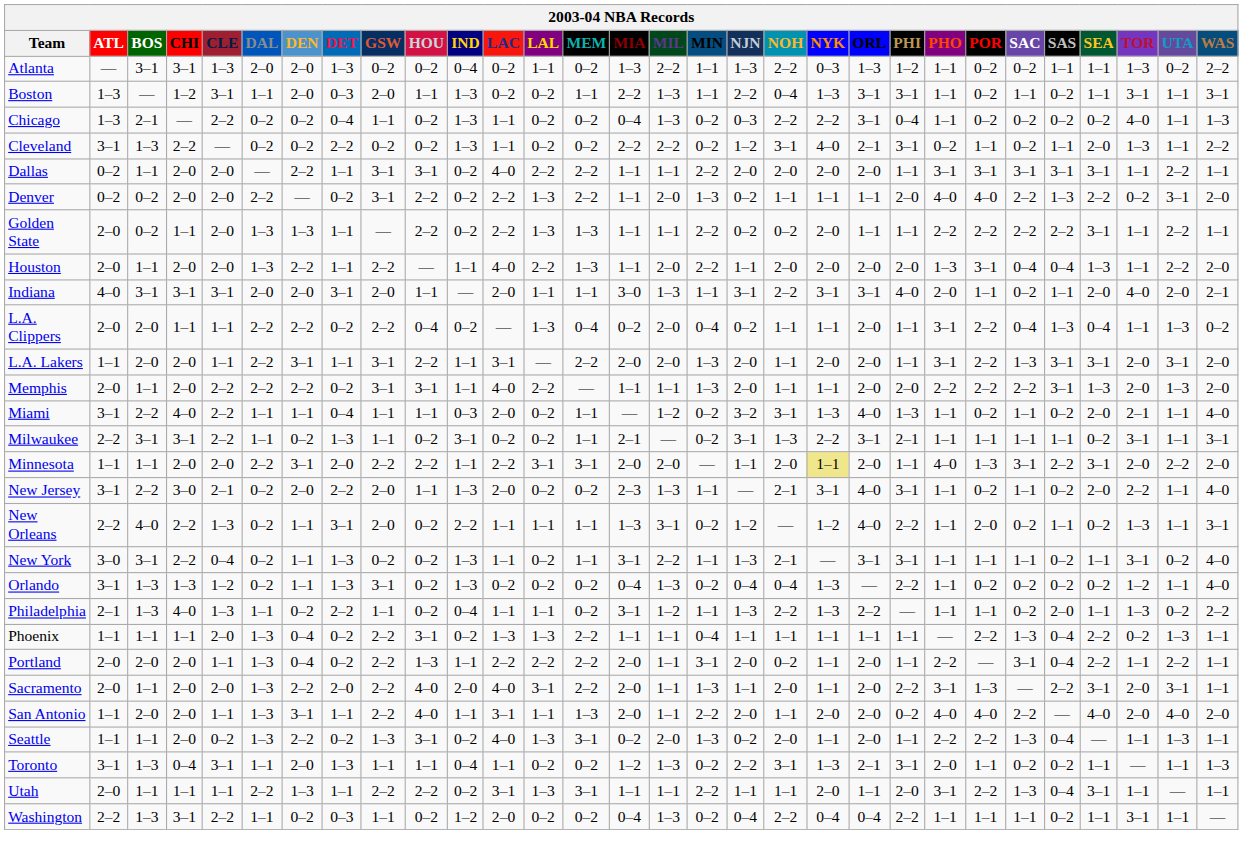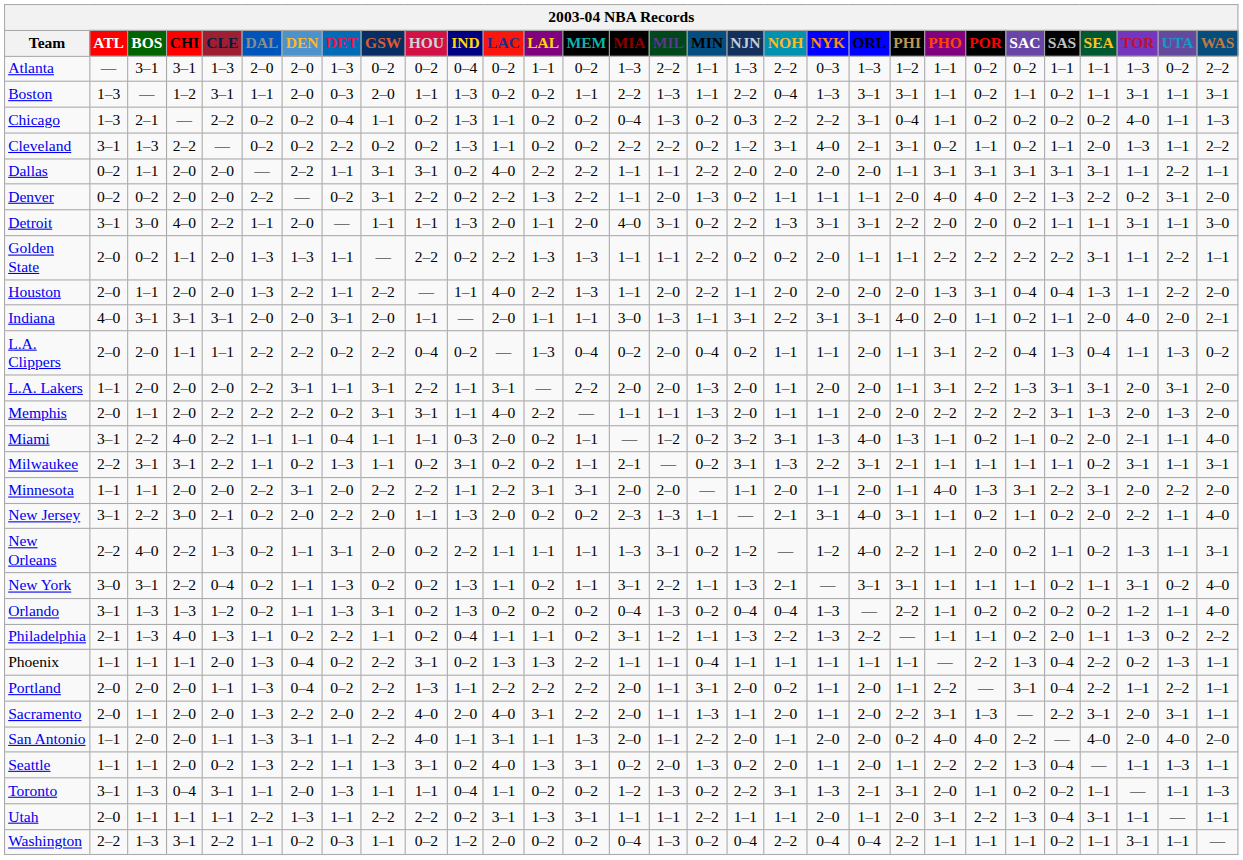+ row: Detroit | 3–1 | 3–0 | 4–0 | 2–2 | 1–1 | 2–0 | — | 1–1 | 1–1 | 1–3 | 2–0 | 1–1 | 2–0 | 4–0 | 3–1 | 0–2 | 2–2 | 1–3 | 3–1 | 3–1 | 2–2 | 2–0 | 2–0 | 0–2 | 1–1 | 1–1 | 3–1 | 1–1 | 3–0
L.A. Lakers | CLE: 1–1 -> 2–0
Minnesota | NYK: khaki background -> no background
Seattle | DET: 0–2 -> 1–1
